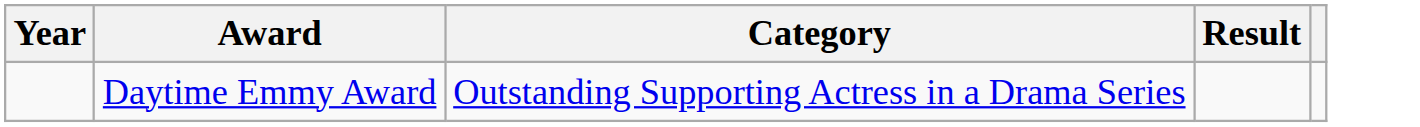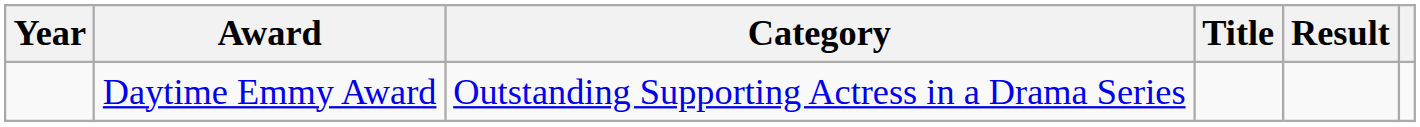+ column: Title
